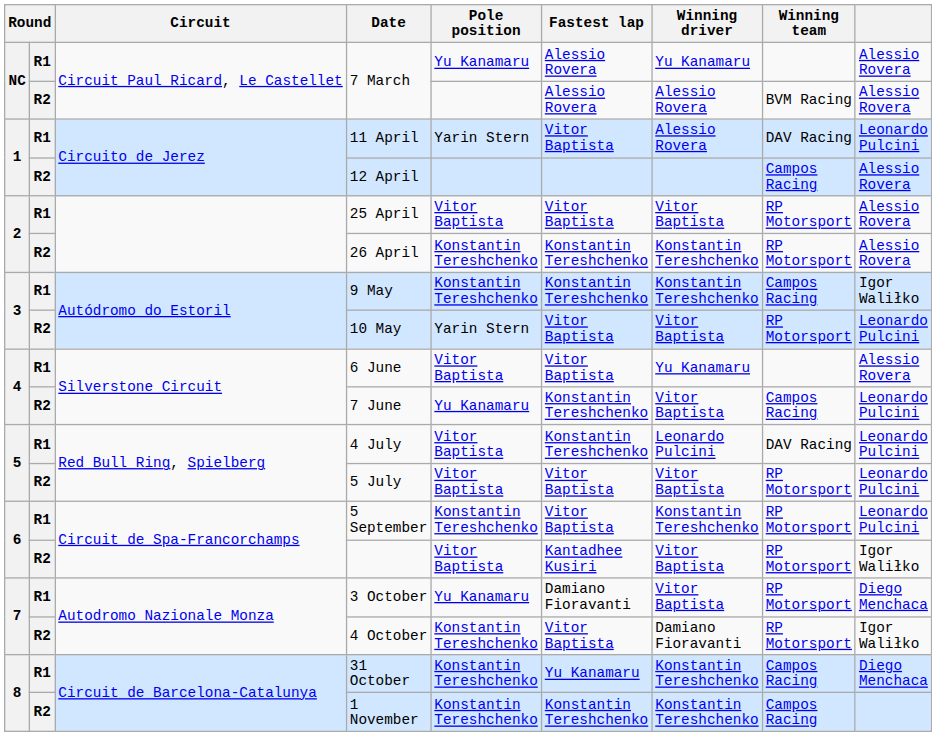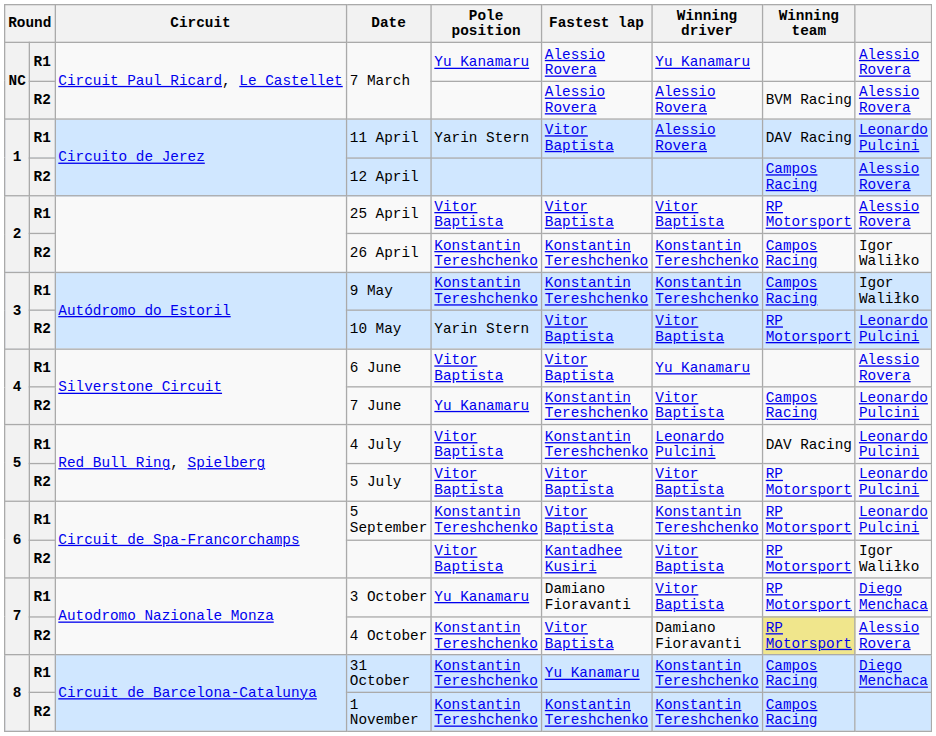26 April | Winning team: RP Motorsport -> Campos Racing
26 April | column 9: Alessio Rovera -> Igor Waliłko
4 October | Winning team: no background -> khaki background
4 October | column 9: Igor Waliłko -> Alessio Rovera
